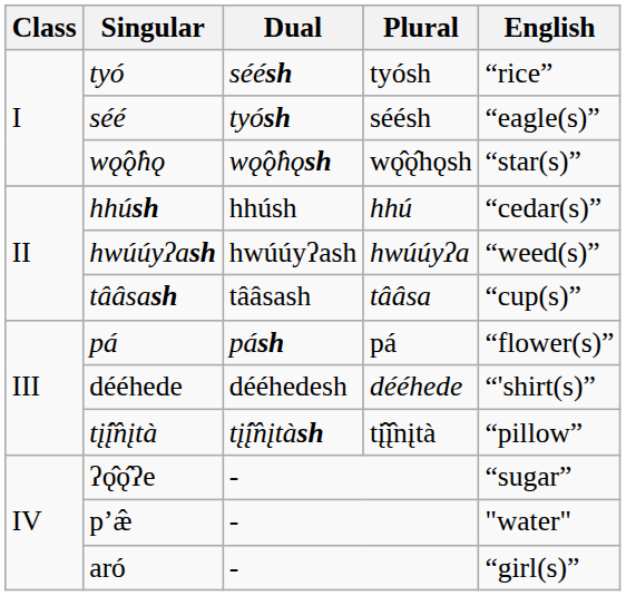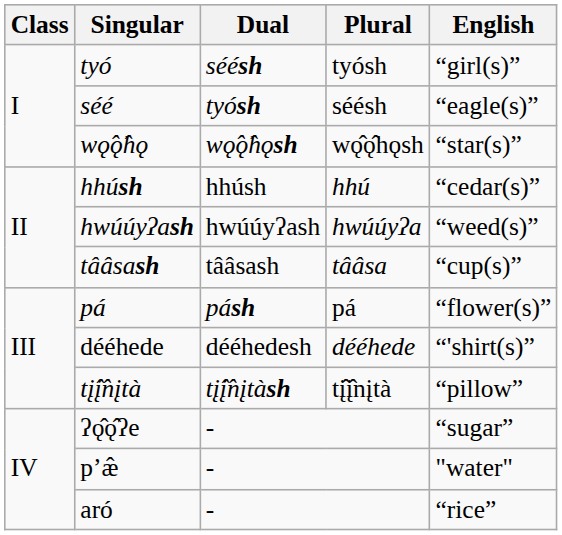tyó | English: “rice” -> “girl(s)”
aró | English: “girl(s)” -> “rice”
